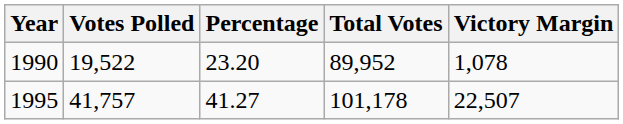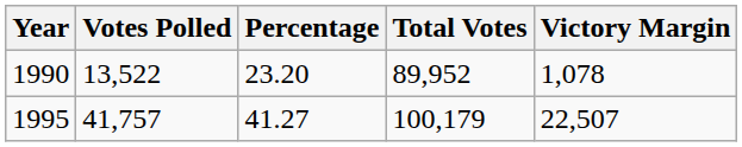1990 | Votes Polled: 19,522 -> 13,522
1995 | Total Votes: 101,178 -> 100,179
